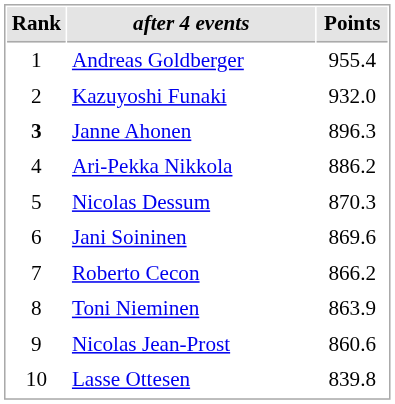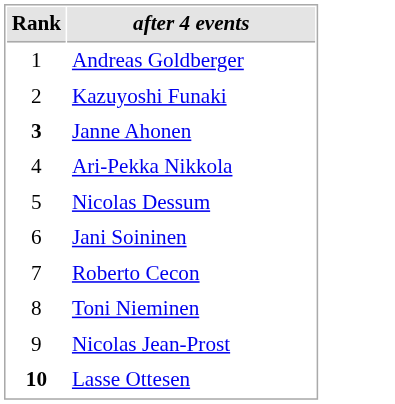- column: Points | 955.4 | 932.0 | 896.3 | 886.2 | 870.3 | 869.6 | 866.2 | 863.9 | 860.6 | 839.8
Lasse Ottesen | Rank: normal -> bold
